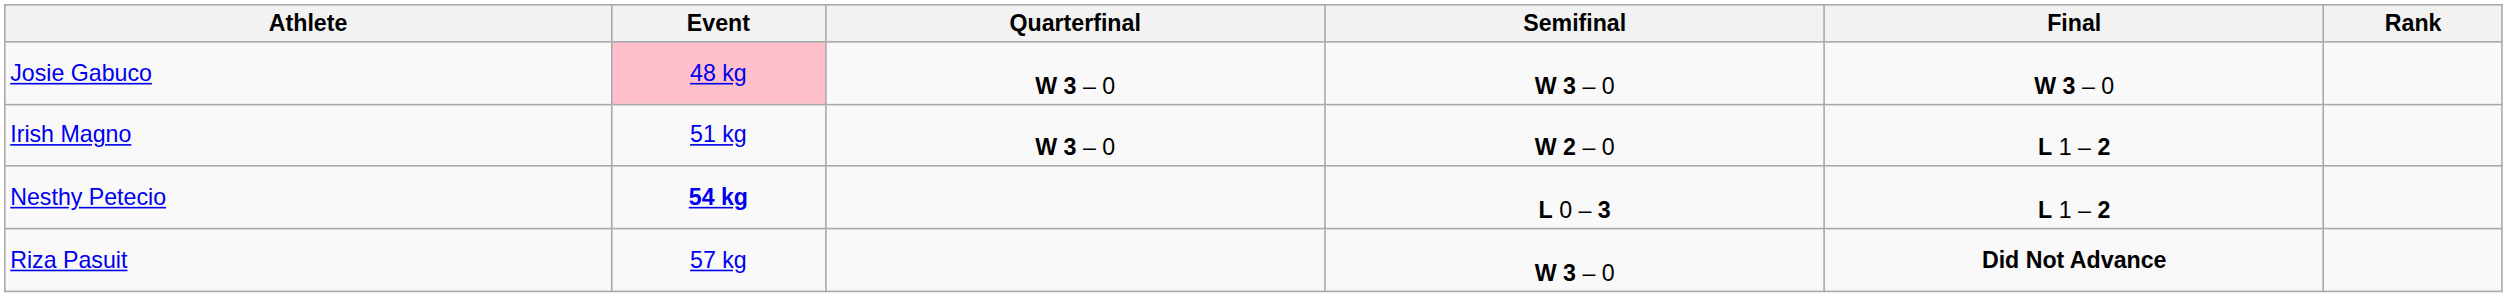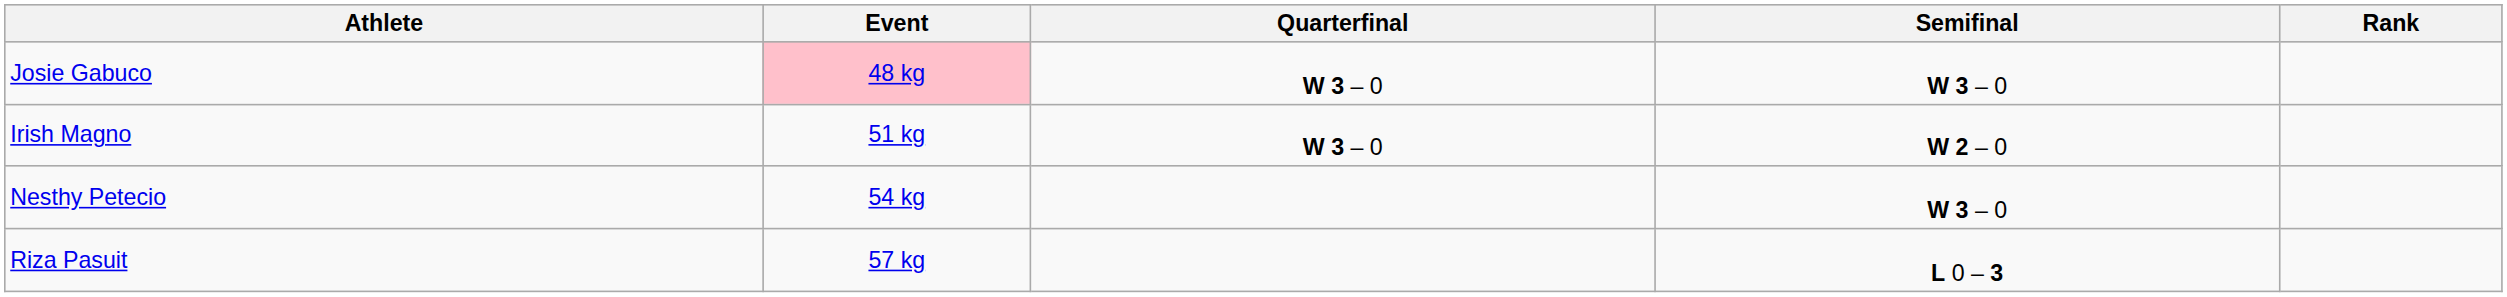- column: Final | W 3 – 0 | L 1 – 2 | L 1 – 2 | Did Not Advance
Nesthy Petecio | Event: bold -> normal
Nesthy Petecio | Semifinal: L 0 – 3 -> W 3 – 0
Riza Pasuit | Semifinal: W 3 – 0 -> L 0 – 3
